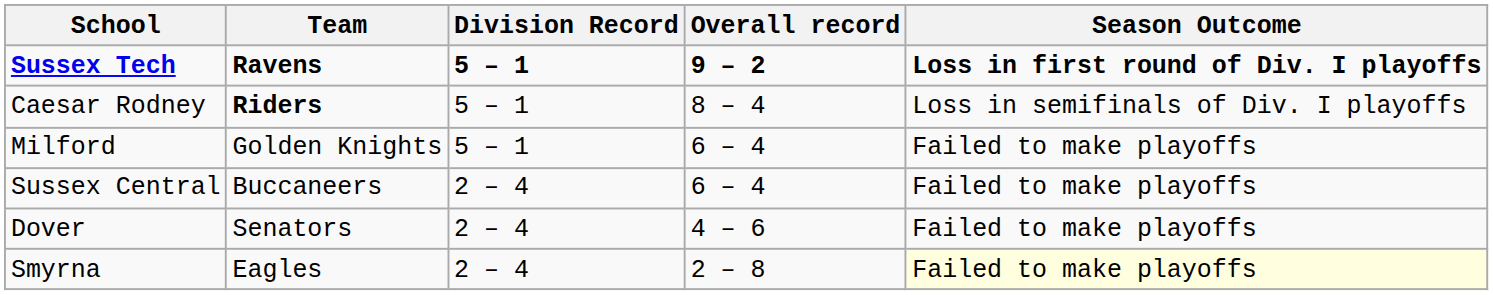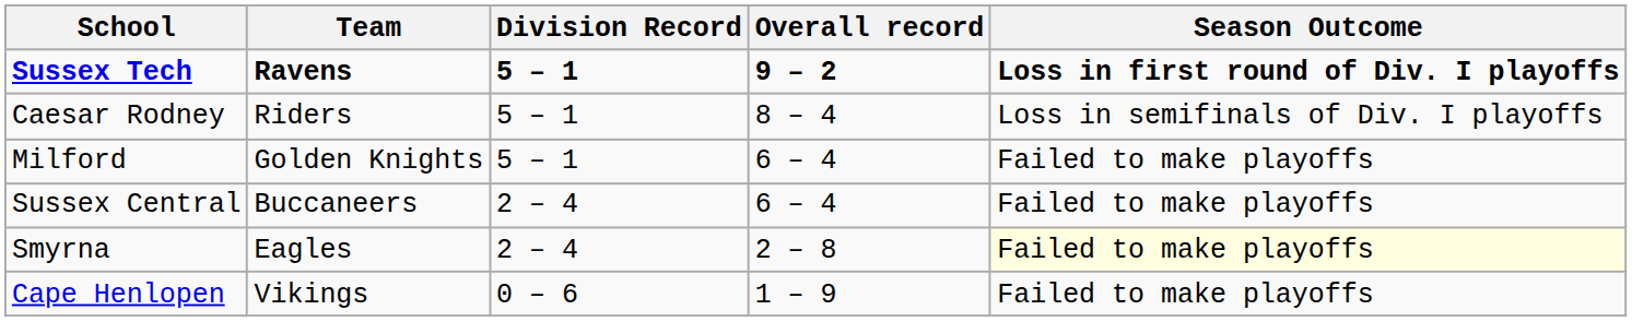Caesar Rodney | Team: bold -> normal
- row: Dover | Senators | 2 – 4 | 4 – 6 | Failed to make playoffs
+ row: Cape Henlopen | Vikings | 0 – 6 | 1 – 9 | Failed to make playoffs
